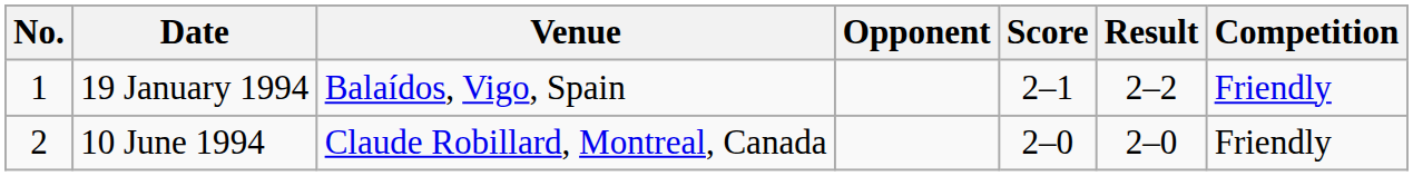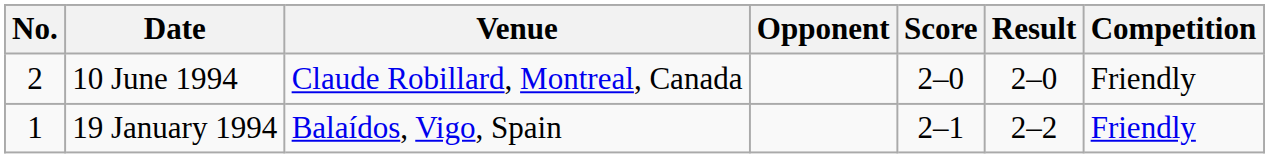rows swapped: 19 January 1994 <-> 10 June 1994
